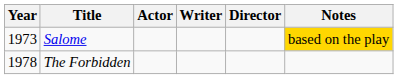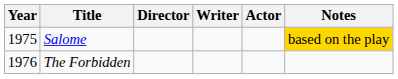columns swapped: Director <-> Actor
Salome | Year: 1973 -> 1975
The Forbidden | Year: 1978 -> 1976
